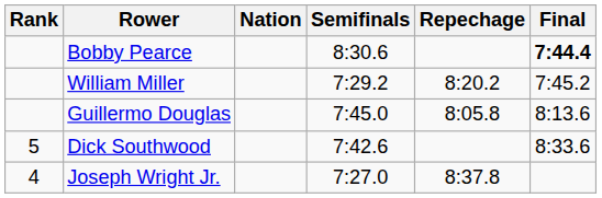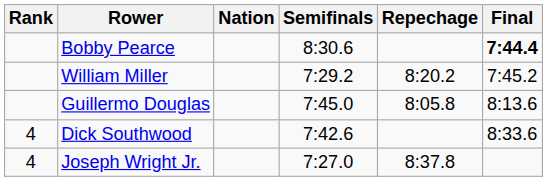Dick Southwood | Rank: 5 -> 4
